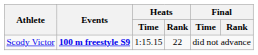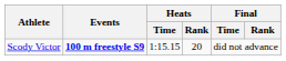Scody Victor | Heats / Rank: 22 -> 20
